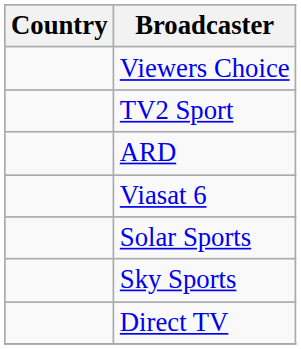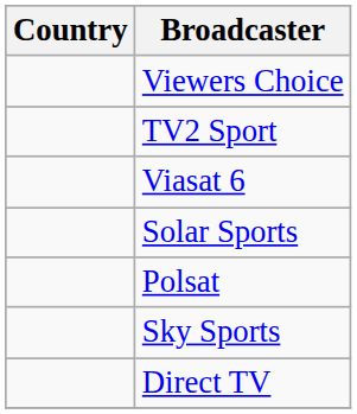- row: ARD
+ row: Polsat
